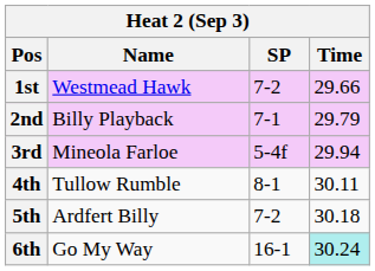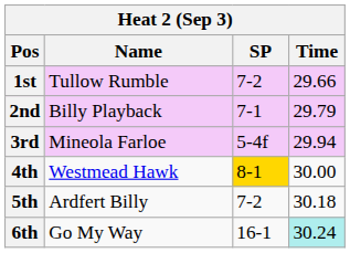1st | Name: Westmead Hawk -> Tullow Rumble
4th | Name: Tullow Rumble -> Westmead Hawk
4th | SP: no background -> gold background
4th | Time: 30.11 -> 30.00
